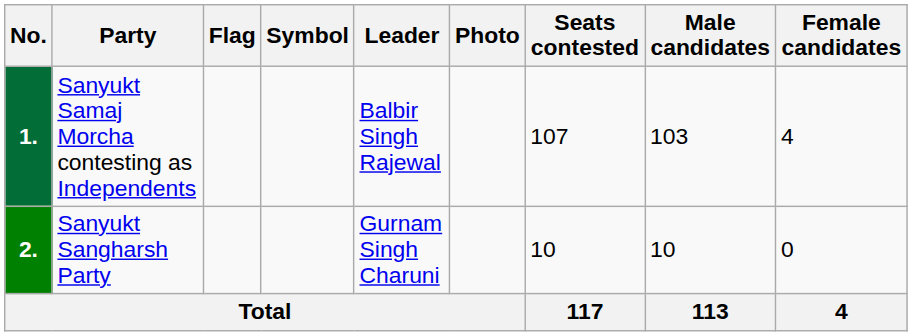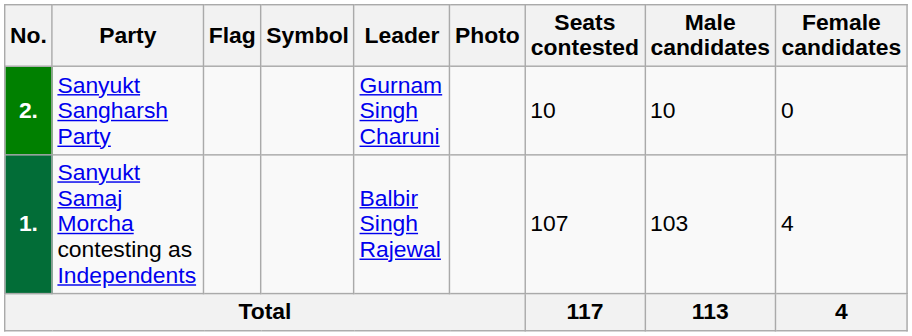rows swapped: Sanyukt Samaj Morcha contesting as Independents <-> Sanyukt Sangharsh Party
